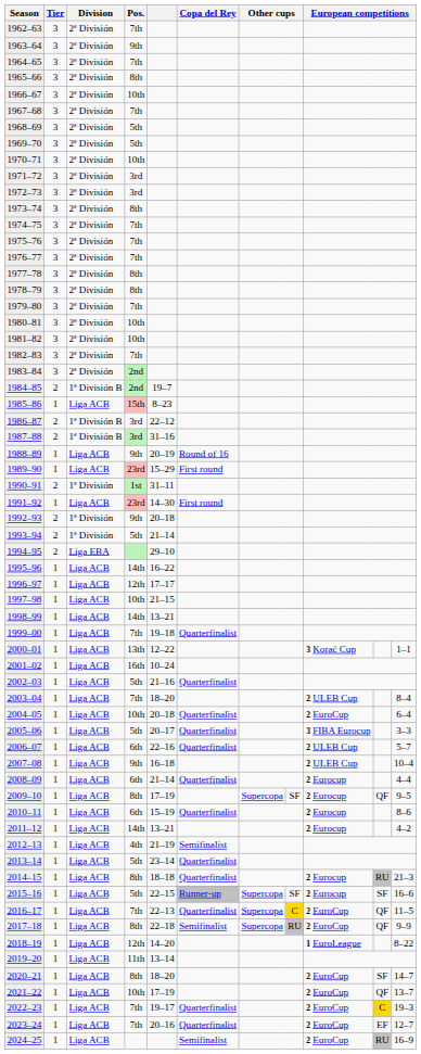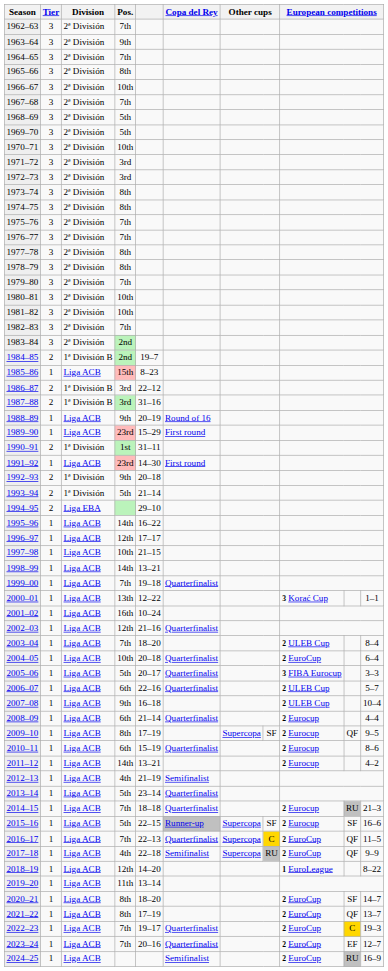1974–75 | Pos.: 7th -> 8th
2002–03 | Pos.: 5th -> 12th
2014–15 | Pos.: 8th -> 7th
2017–18 | Pos.: 8th -> 4th
2021–22 | Pos.: 10th -> 8th
